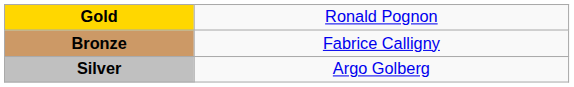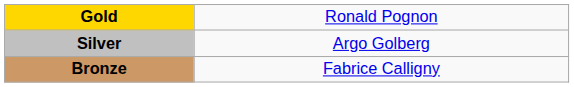rows swapped: Silver <-> Bronze
